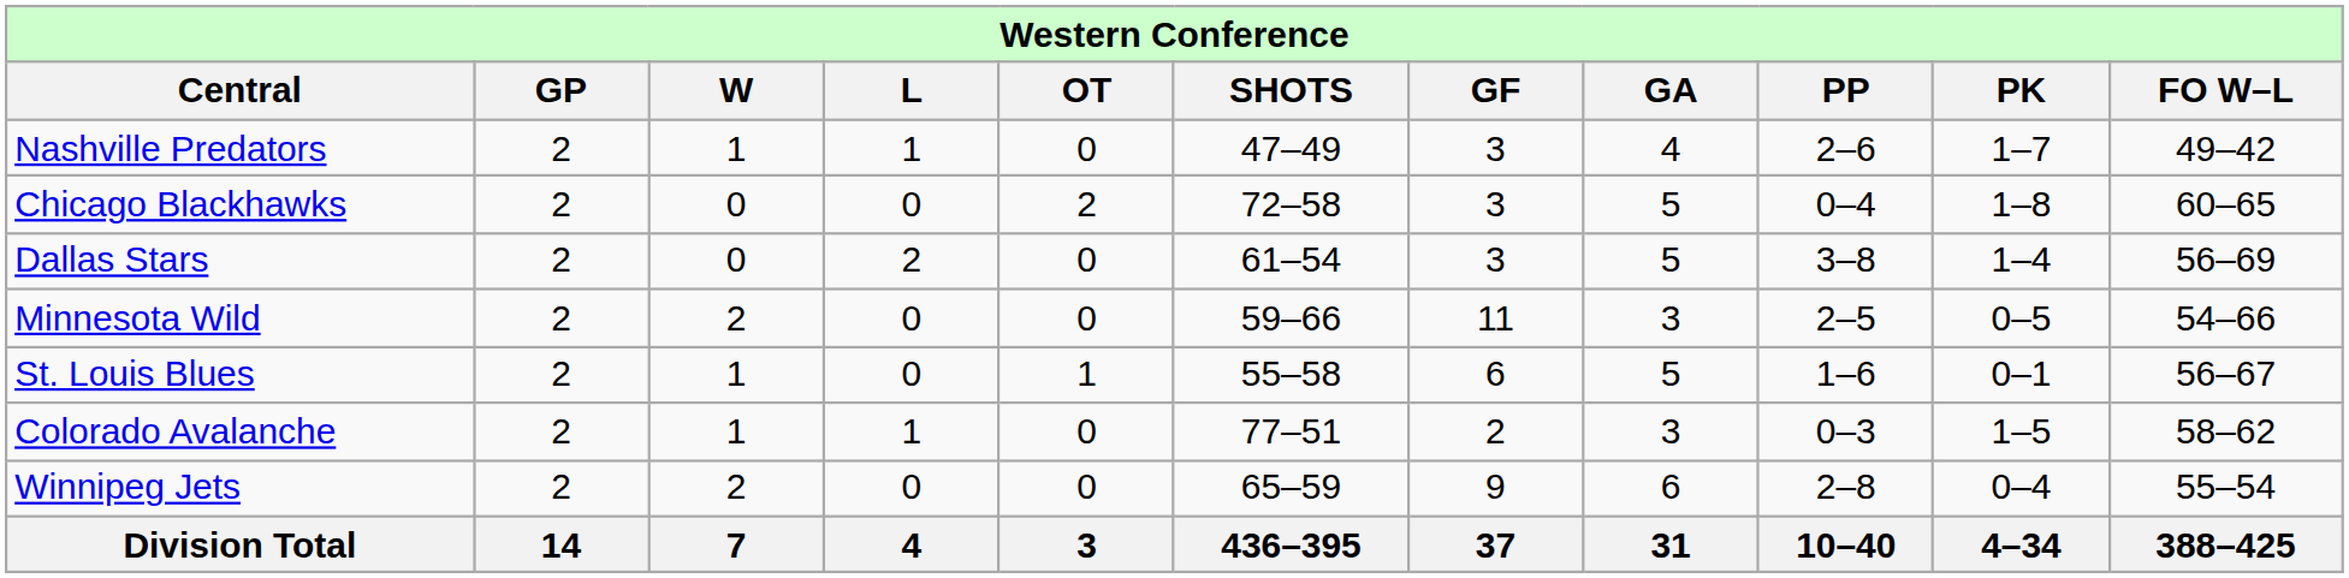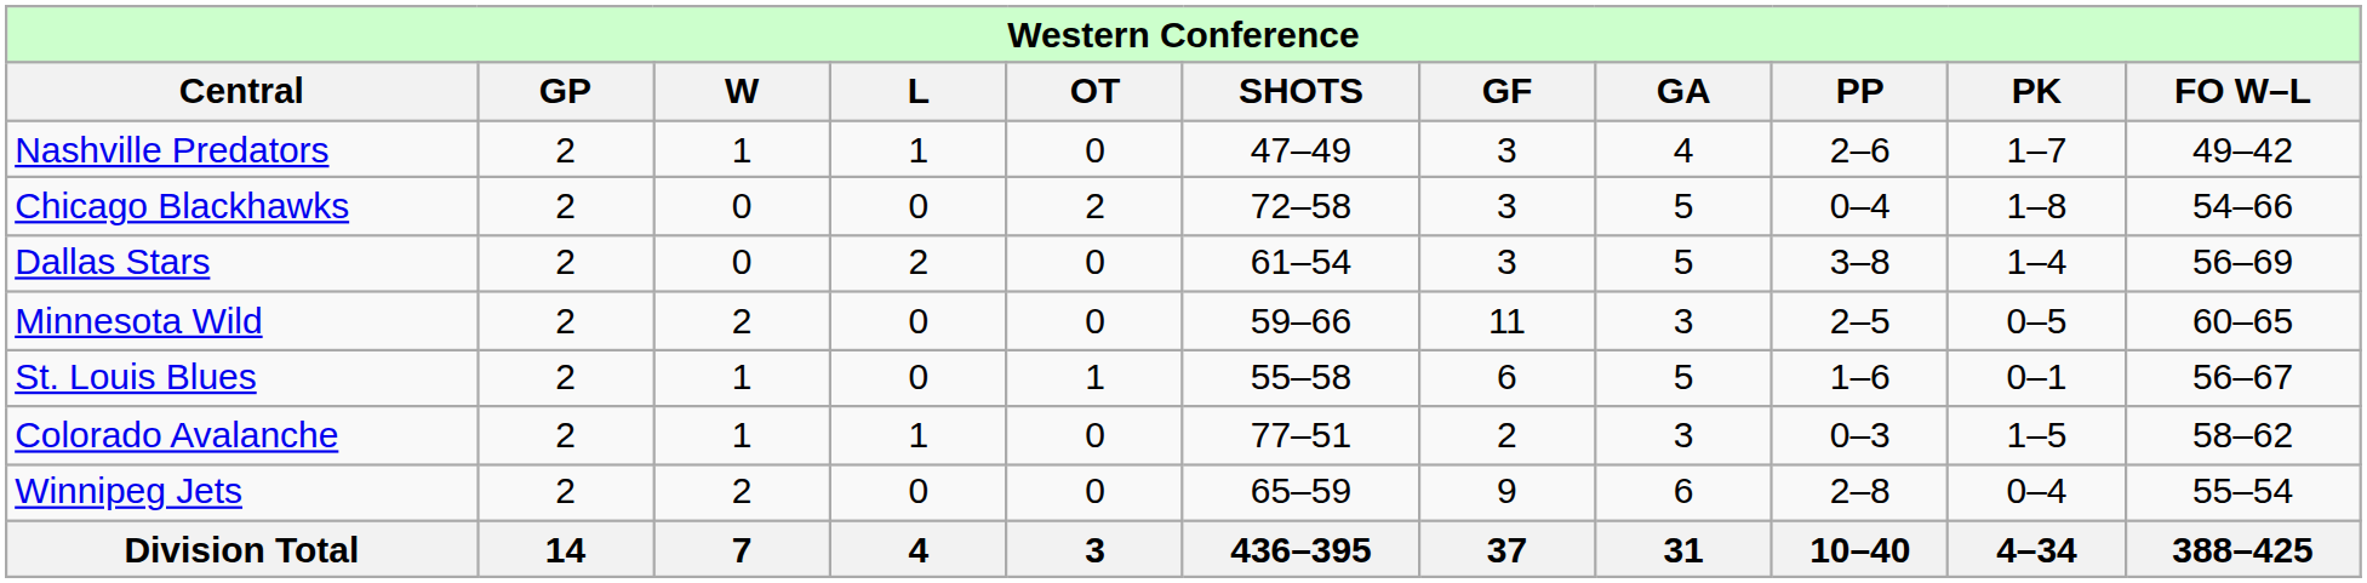Chicago Blackhawks | column 11: 60–65 -> 54–66
Minnesota Wild | column 11: 54–66 -> 60–65
